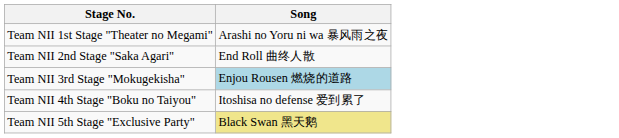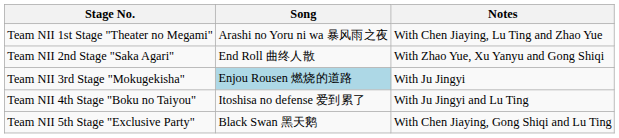+ column: Notes | With Chen Jiaying, Lu Ting and Zhao Yue | With Zhao Yue, Xu Yanyu and Gong Shiqi | With Ju Jingyi | With Ju Jingyi and Lu Ting | With Chen Jiaying, Gong Shiqi and Lu Ting
Team NII 5th Stage "Exclusive Party" | Song: khaki background -> no background
